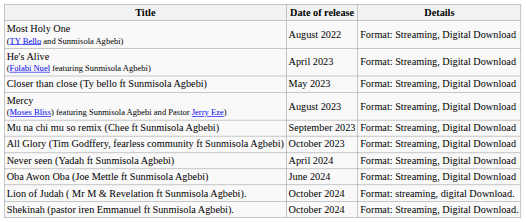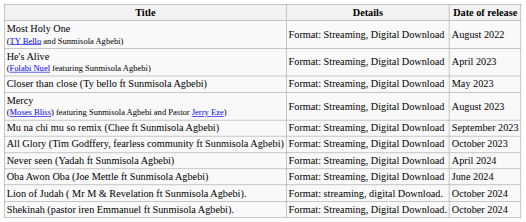columns swapped: Date of release <-> Details
